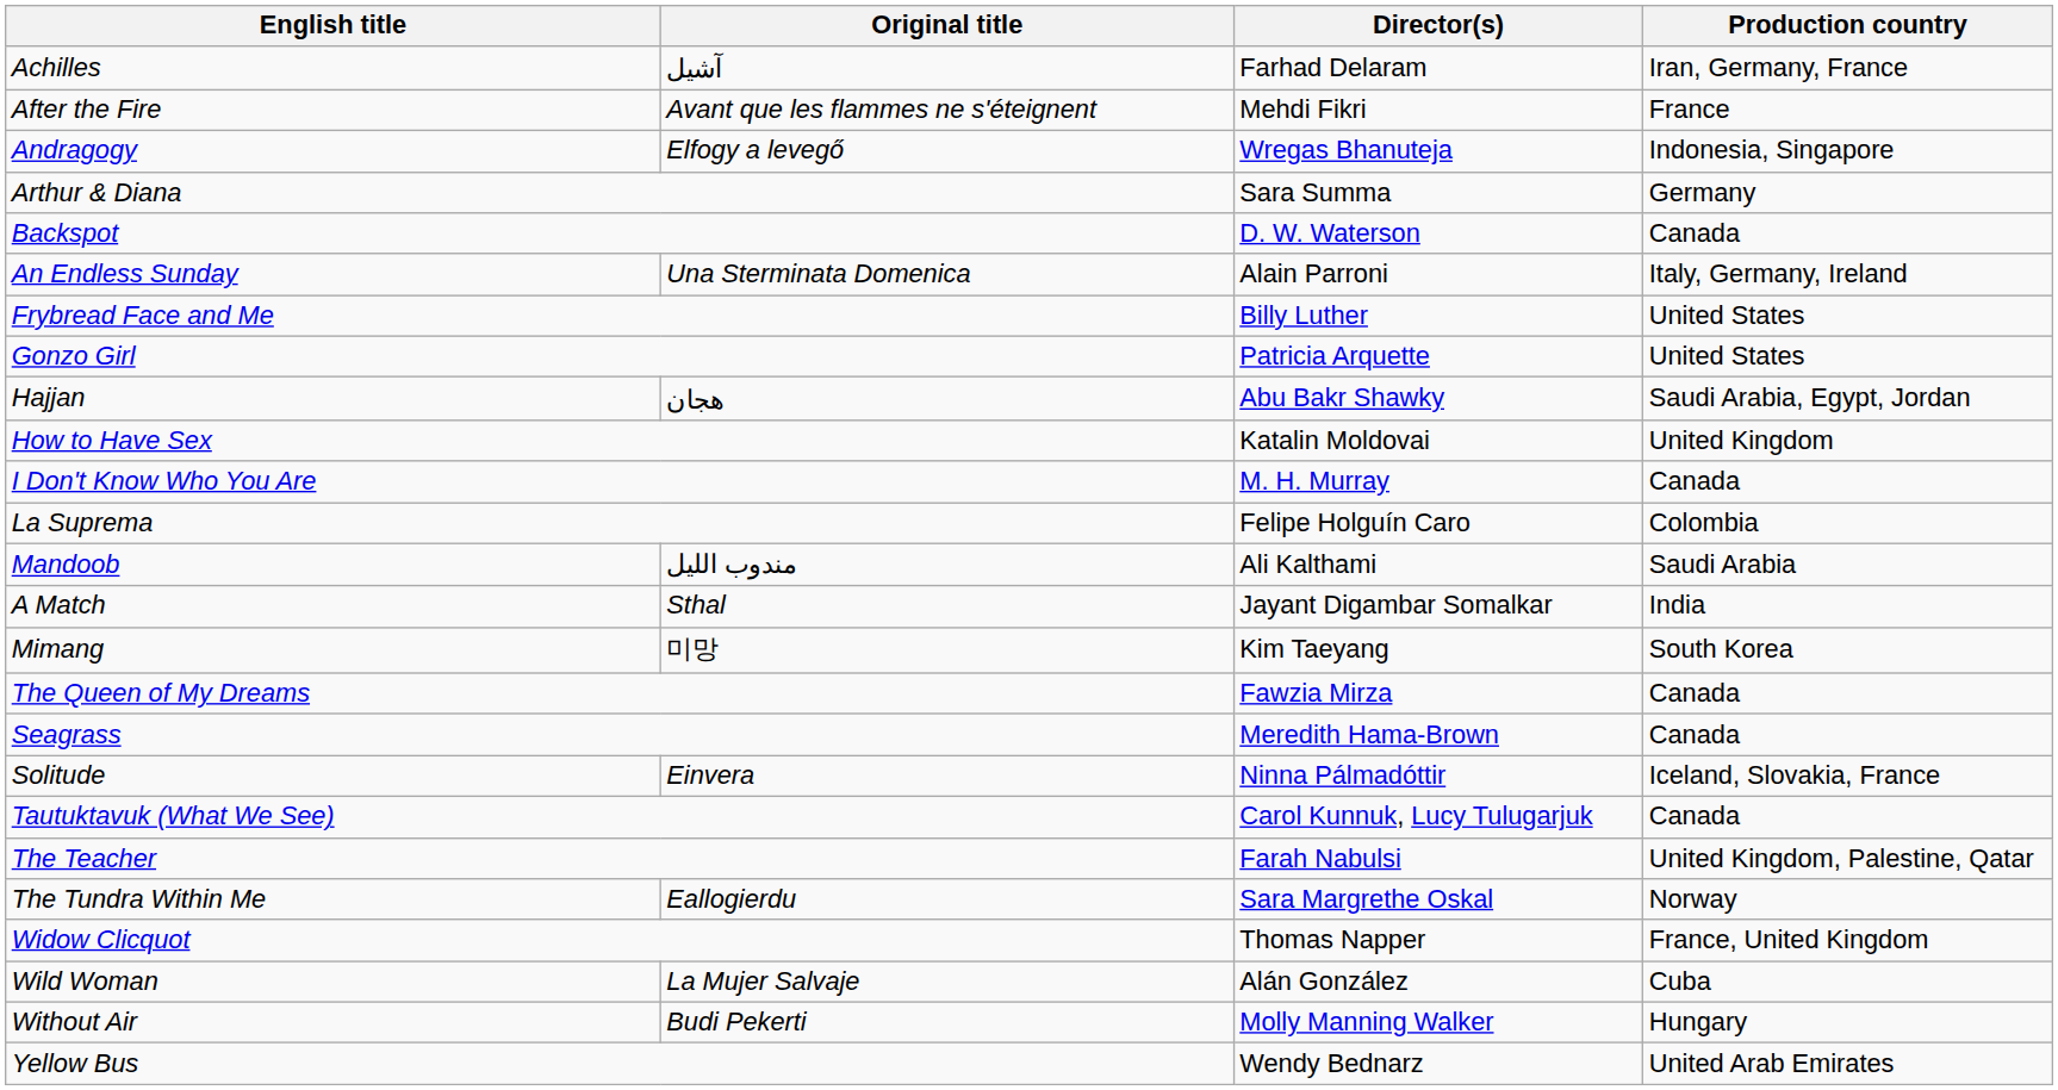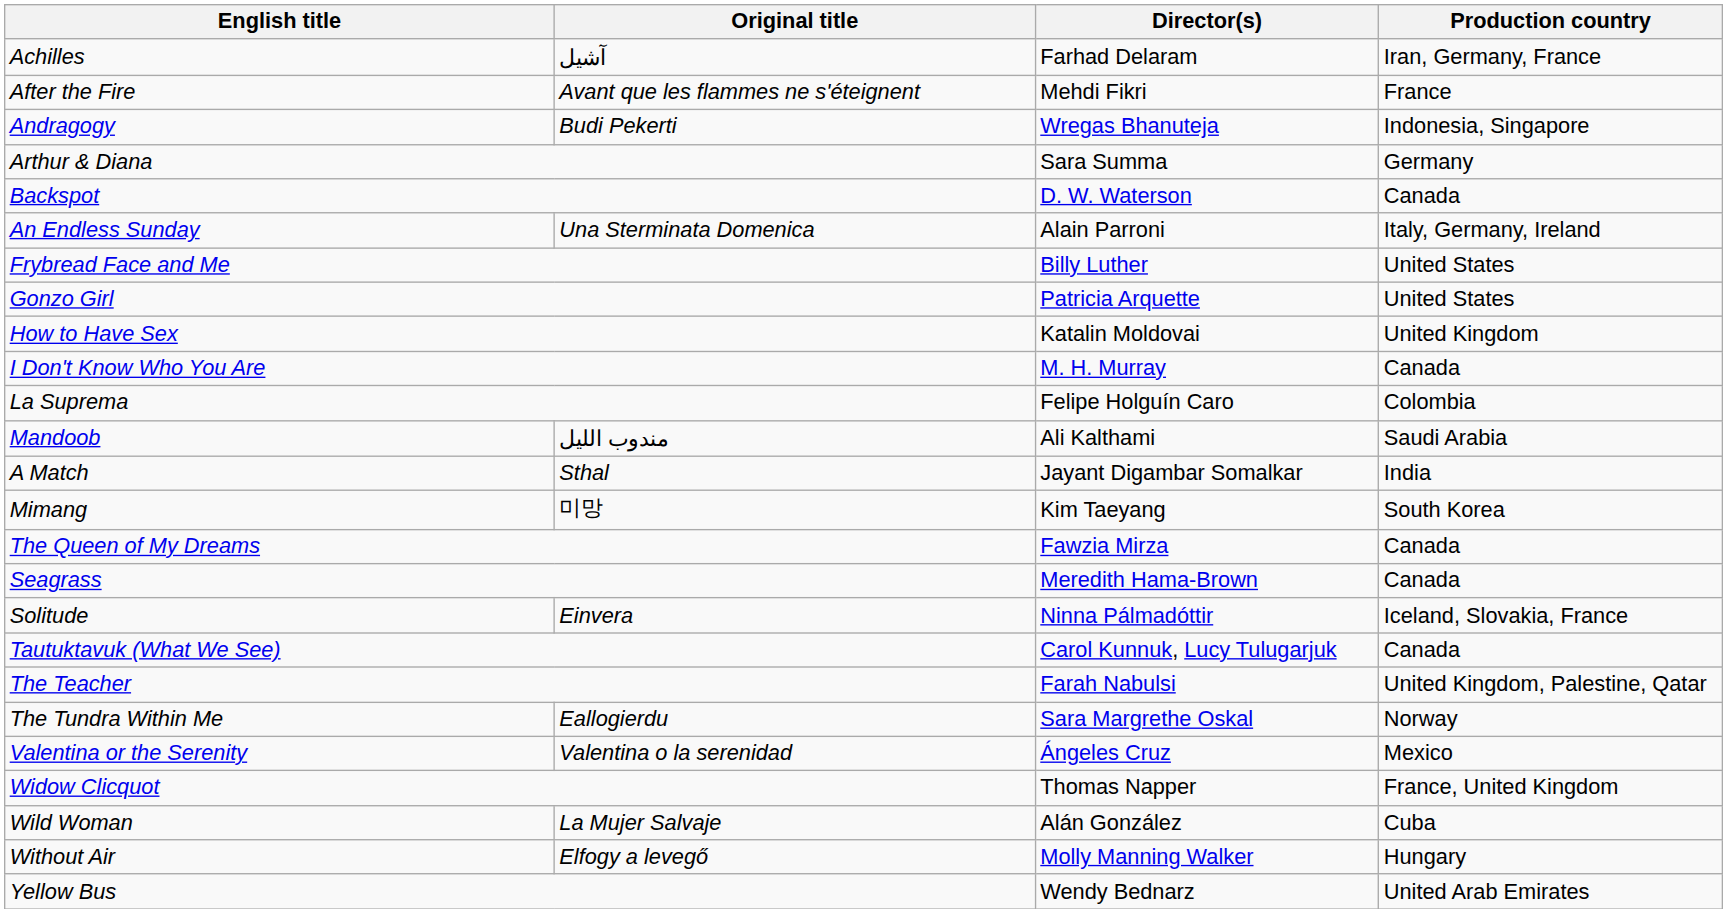Andragogy | Original title: Elfogy a levegő -> Budi Pekerti
- row: Hajjan | هجان | Abu Bakr Shawky | Saudi Arabia, Egypt, Jordan
+ row: Valentina or the Serenity | Valentina o la serenidad | Ángeles Cruz | Mexico
Without Air | Original title: Budi Pekerti -> Elfogy a levegő
